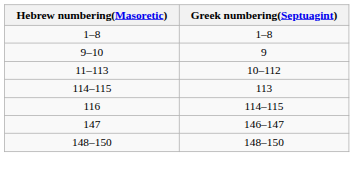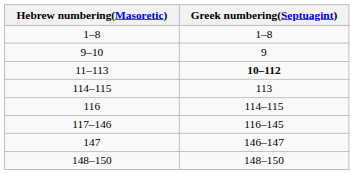11–113 | Greek numbering(Septuagint): normal -> bold
+ row: 117–146 | 116–145
